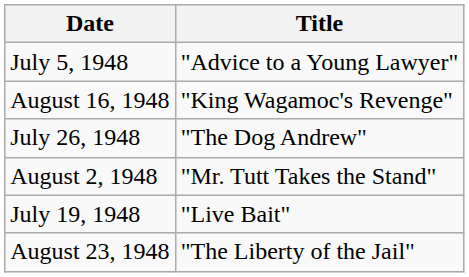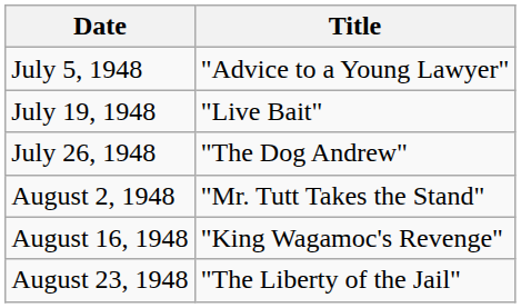rows swapped: July 19, 1948 <-> August 16, 1948
